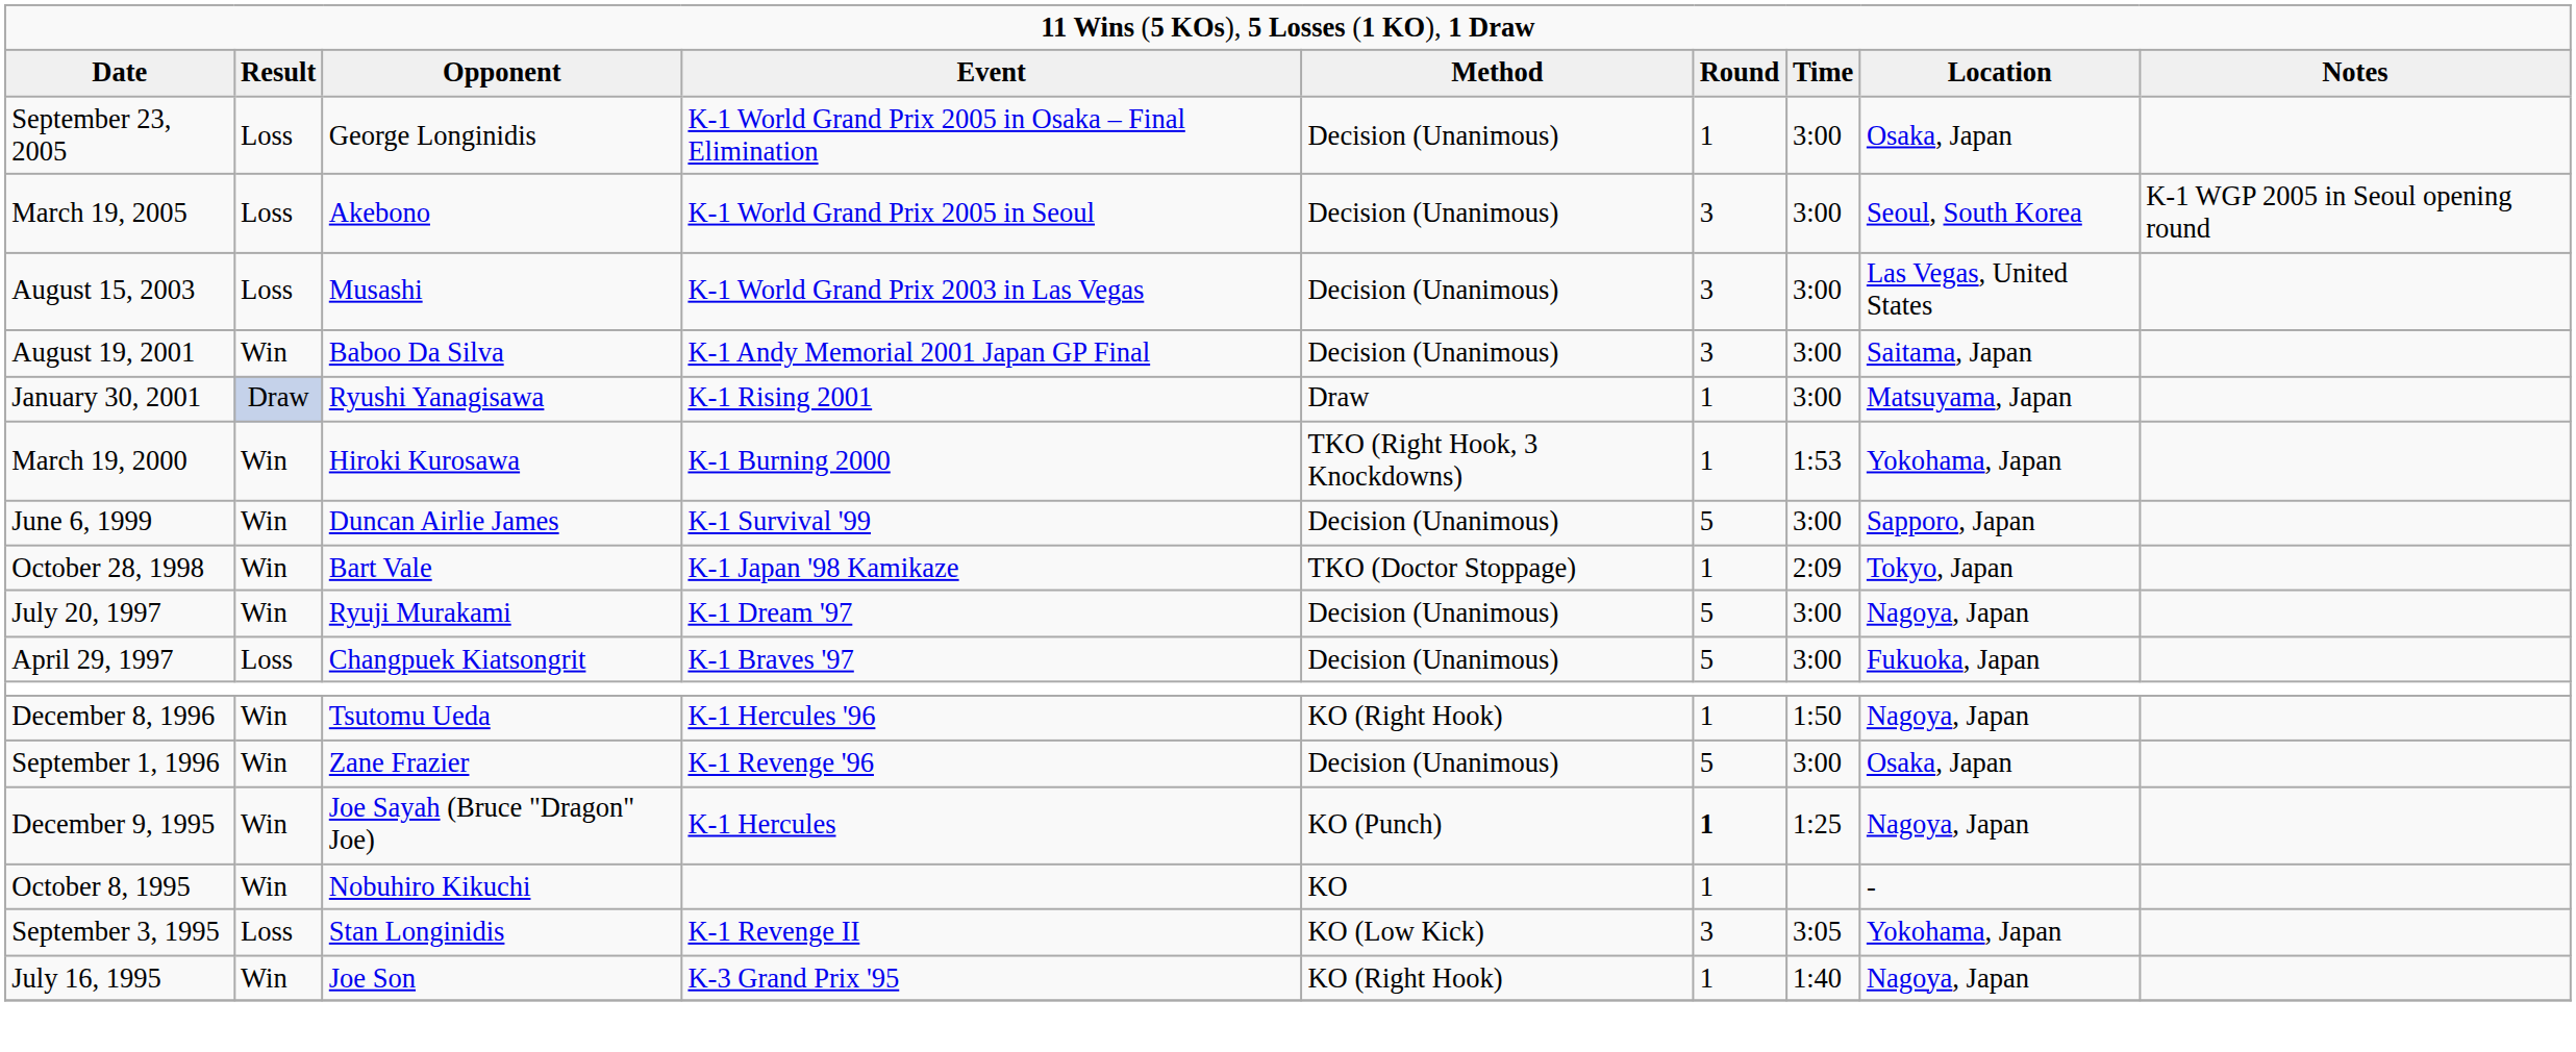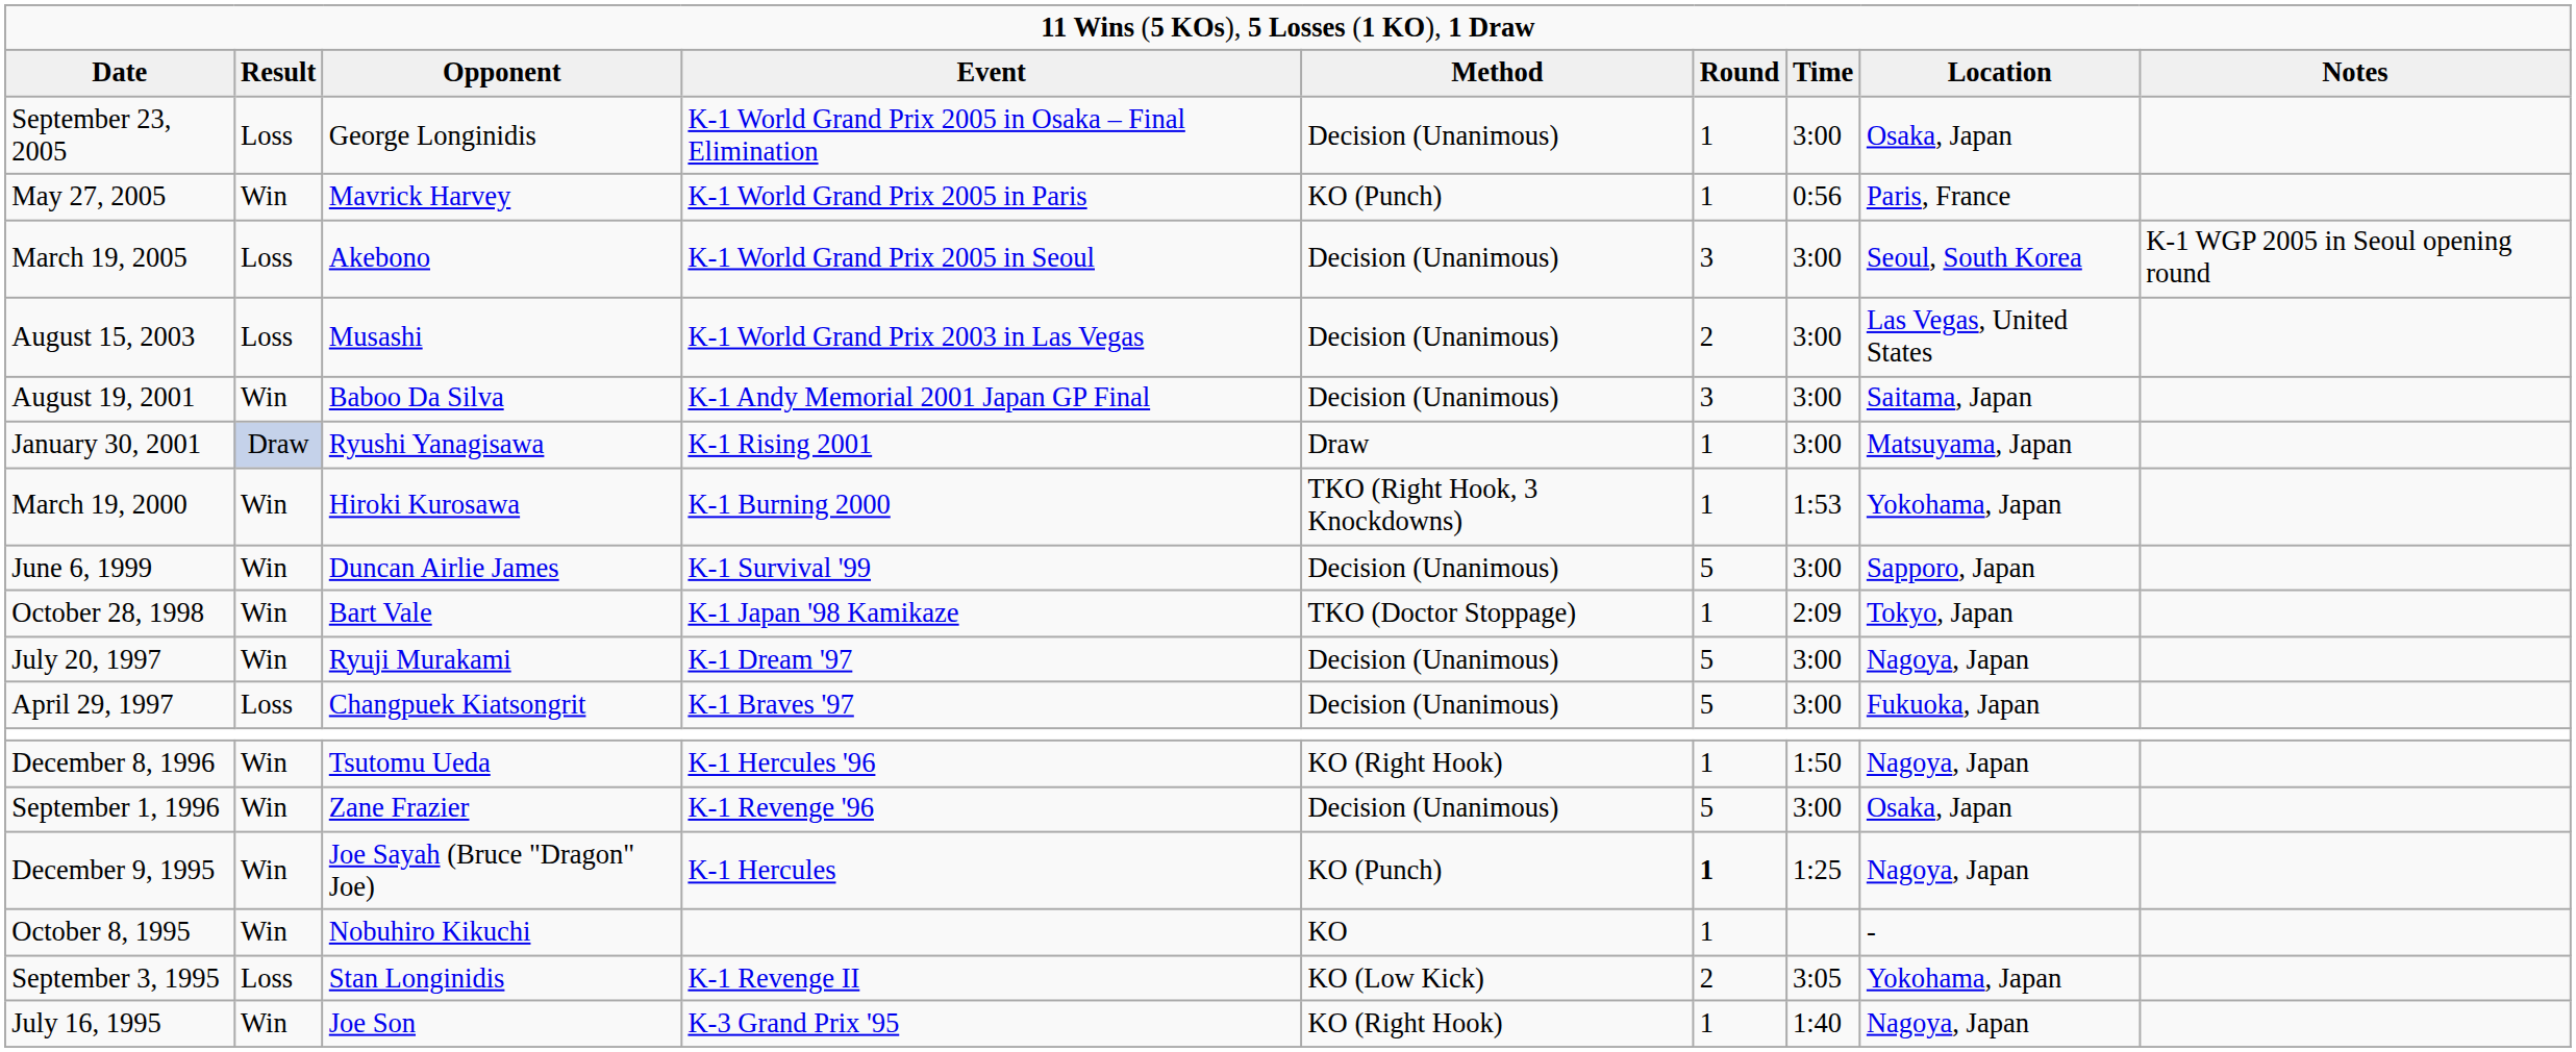+ row: May 27, 2005 | Win | Mavrick Harvey | K-1 World Grand Prix 2005 in Paris | KO (Punch) | 1 | 0:56 | Paris, France
August 15, 2003 | column 6: 3 -> 2
September 3, 1995 | column 6: 3 -> 2
